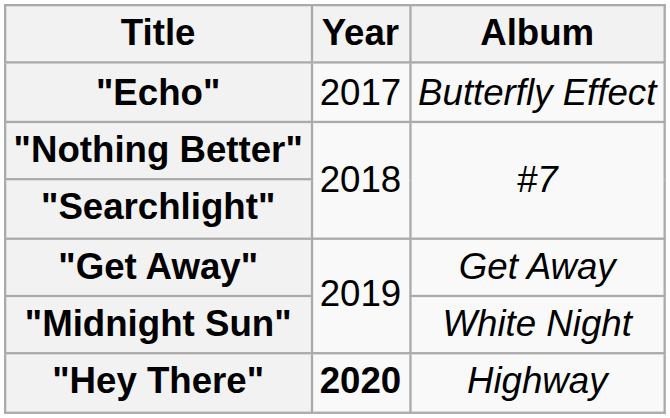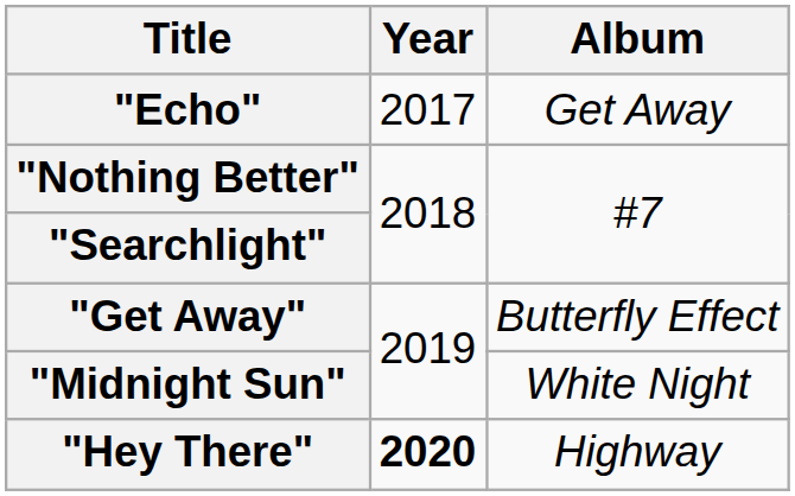"Echo" | Album: Butterfly Effect -> Get Away
"Get Away" | Album: Get Away -> Butterfly Effect
